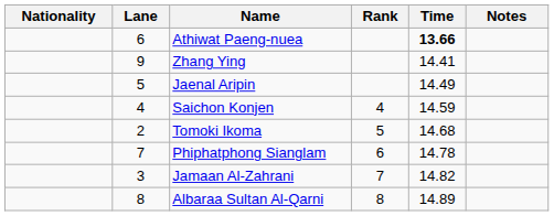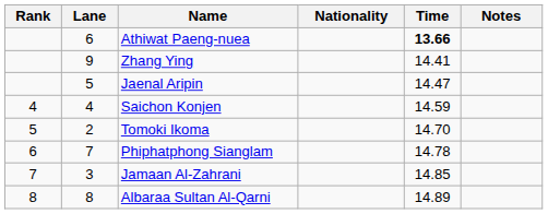columns swapped: Rank <-> Nationality
Jaenal Aripin | Time: 14.49 -> 14.47
Tomoki Ikoma | Time: 14.68 -> 14.70
Jamaan Al-Zahrani | Time: 14.82 -> 14.85
